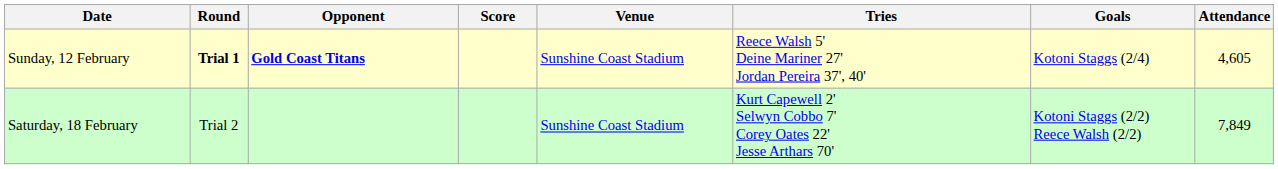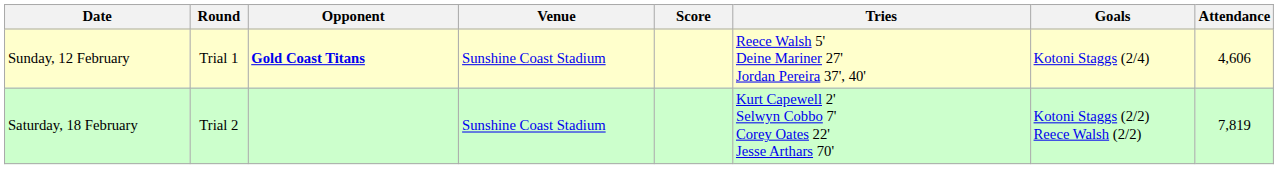columns swapped: Venue <-> Score
Sunday, 12 February | Round: bold -> normal
Sunday, 12 February | Attendance: 4,605 -> 4,606
Saturday, 18 February | Attendance: 7,849 -> 7,819
